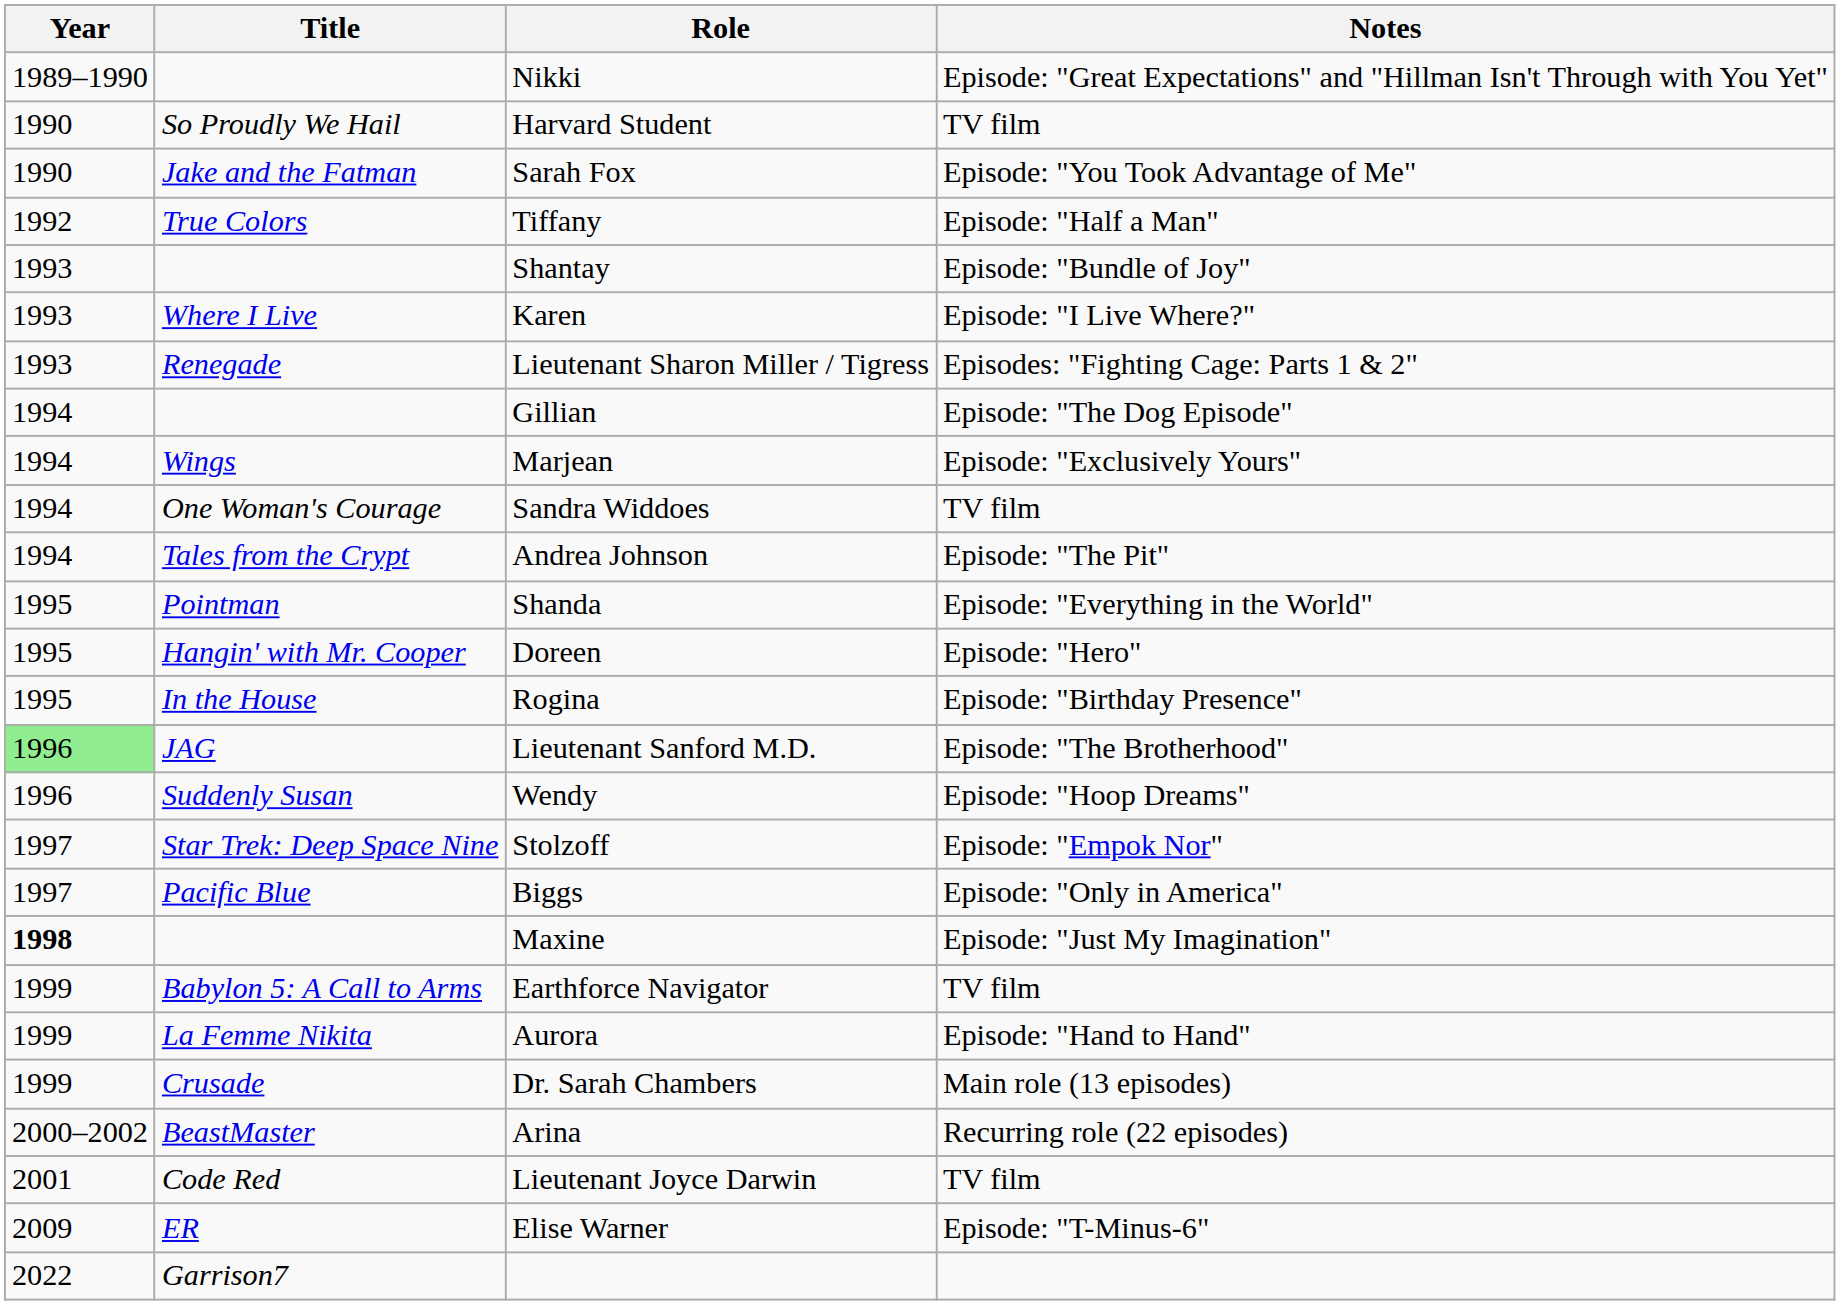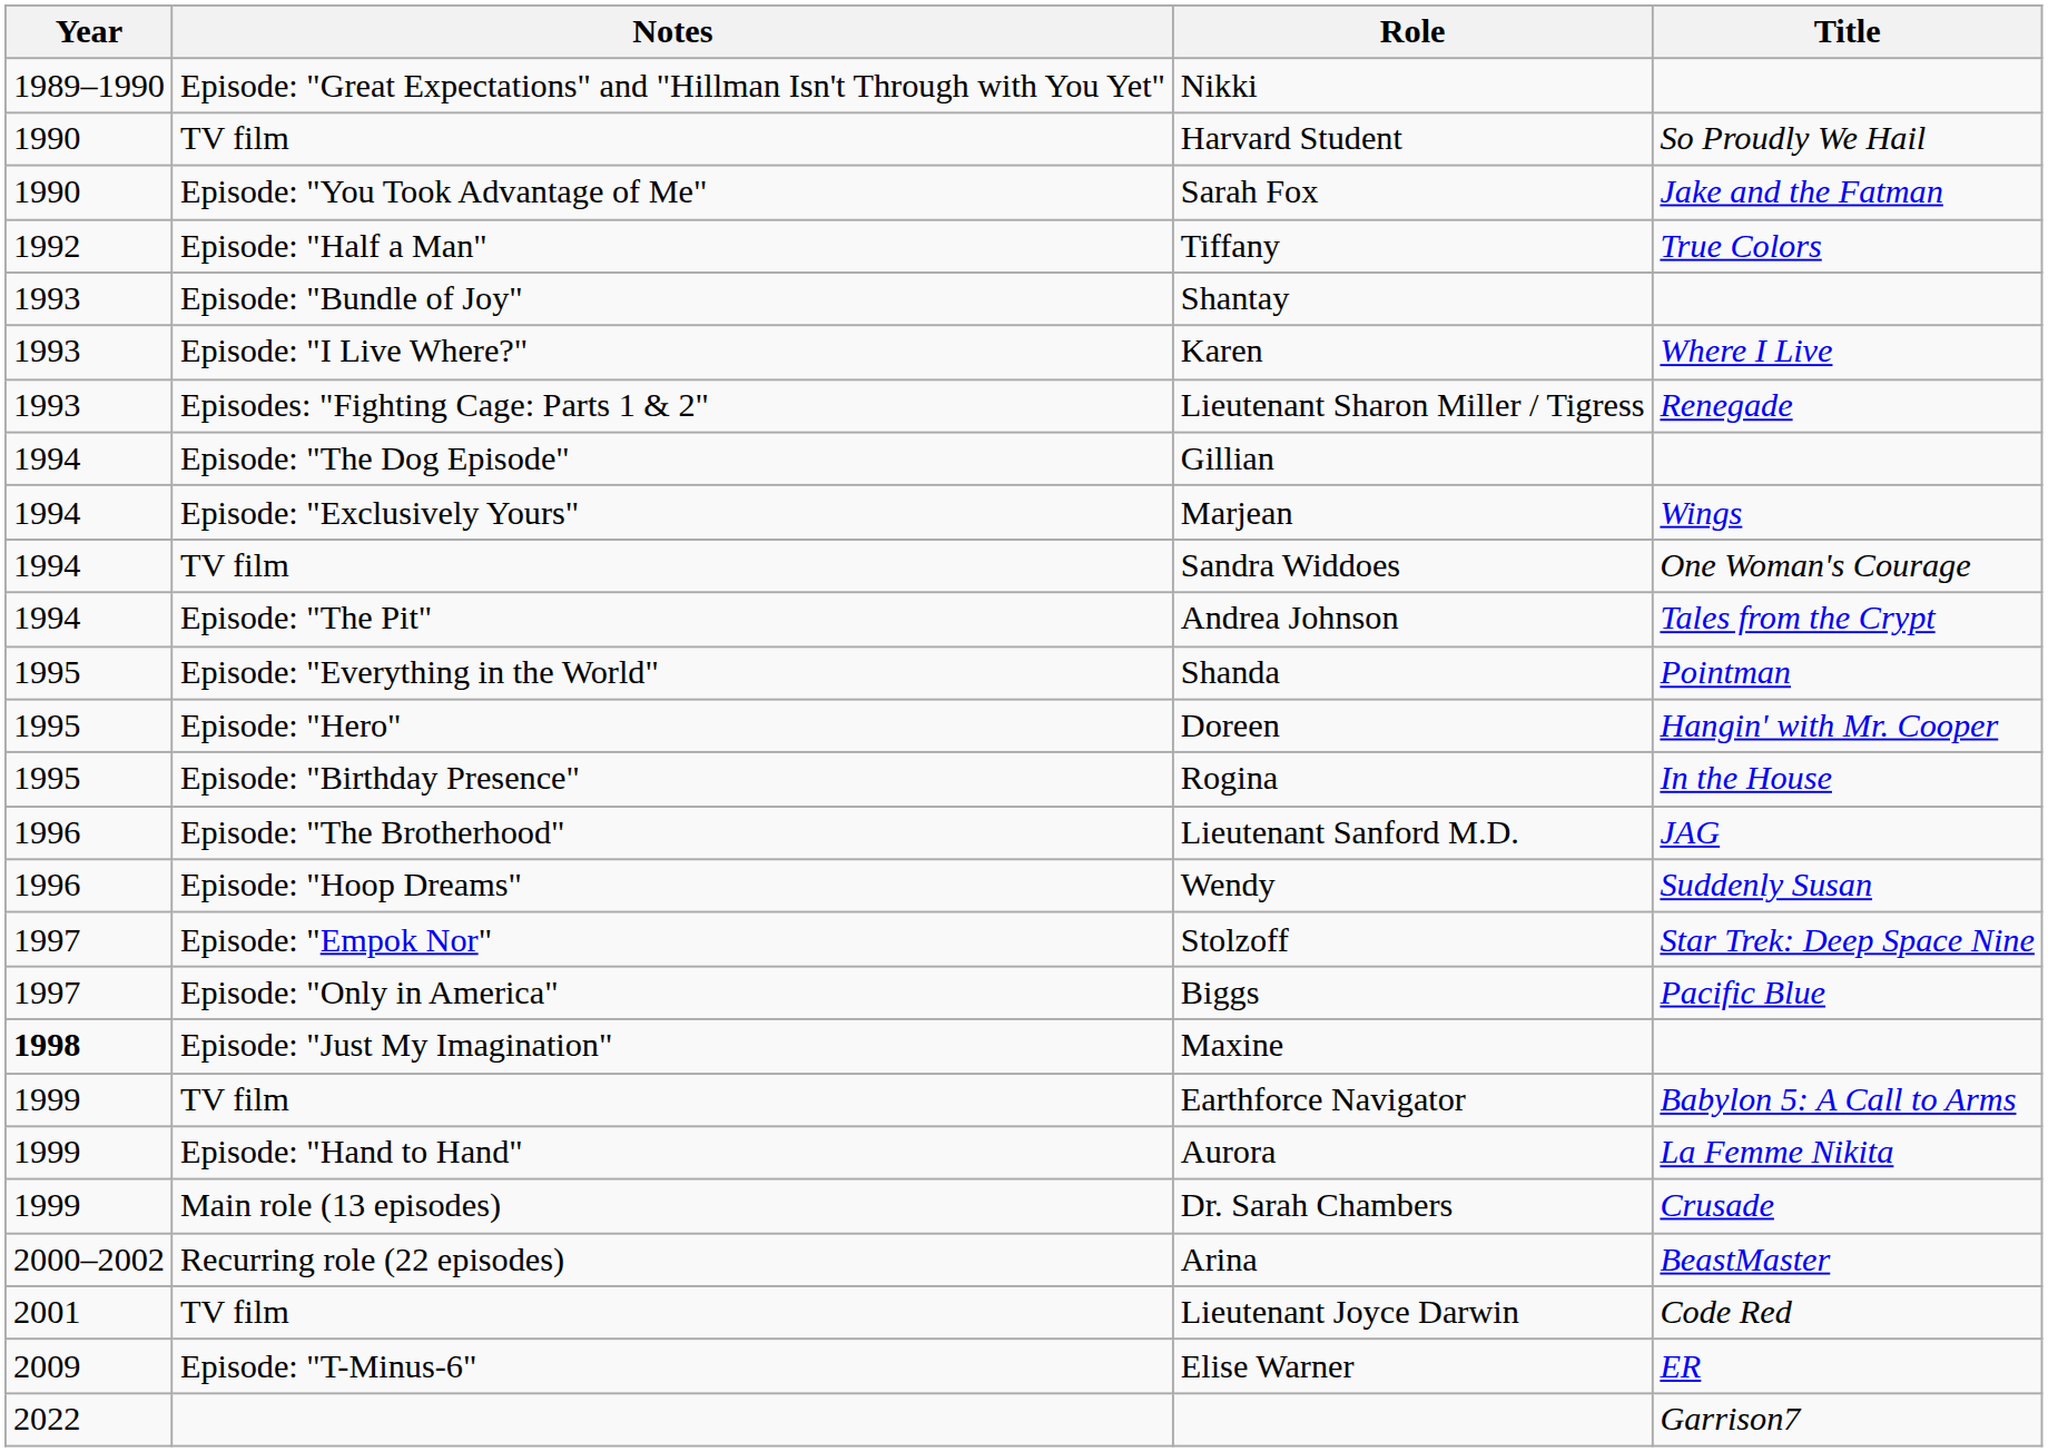columns swapped: Title <-> Notes
Lieutenant Sanford M.D. | Year: lightgreen background -> no background
